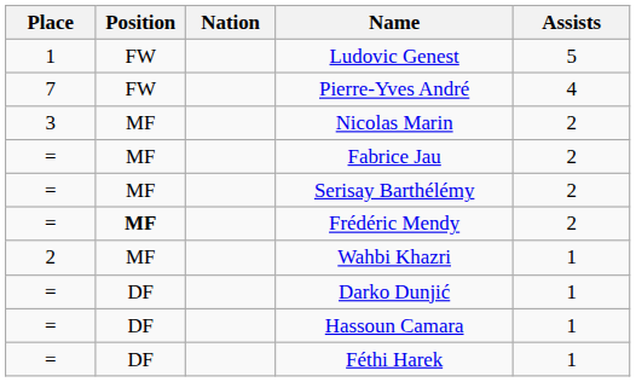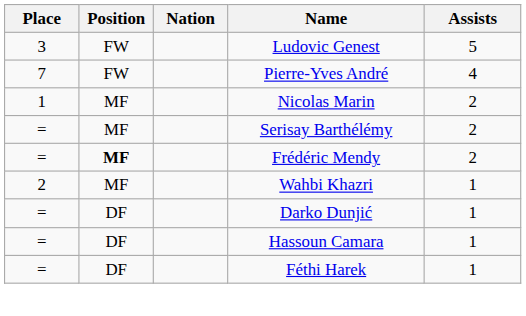Ludovic Genest | Place: 1 -> 3
Nicolas Marin | Place: 3 -> 1
- row: = | MF | Fabrice Jau | 2
